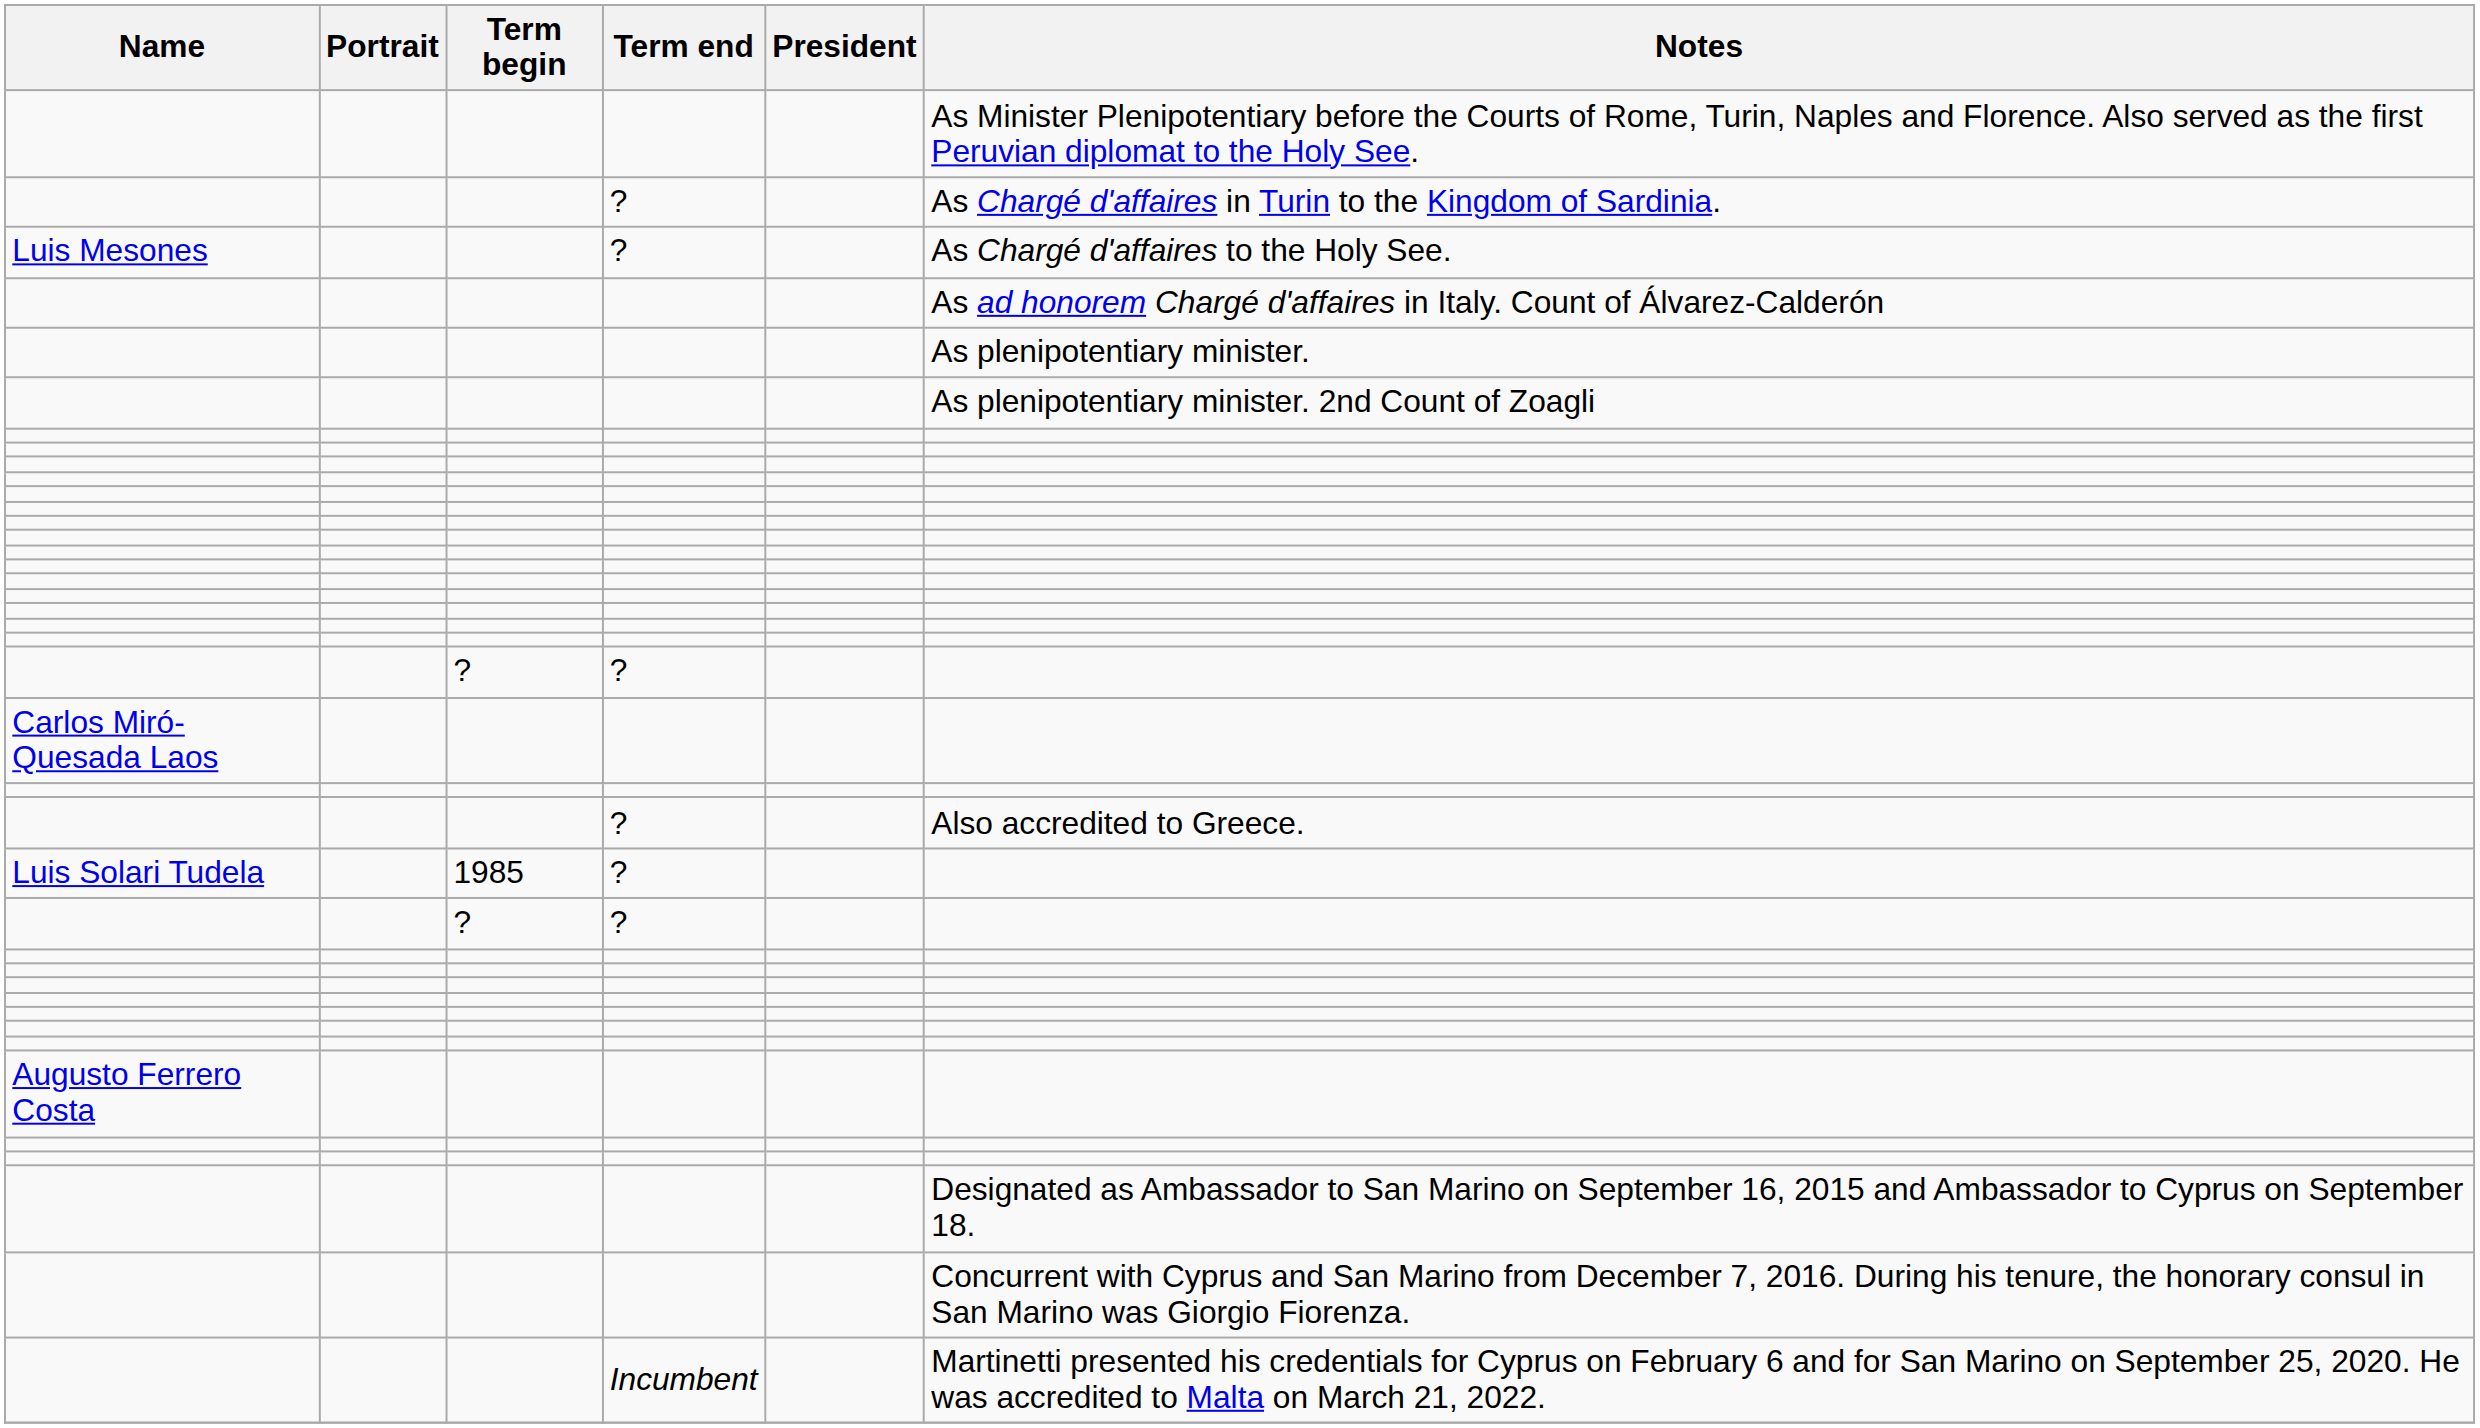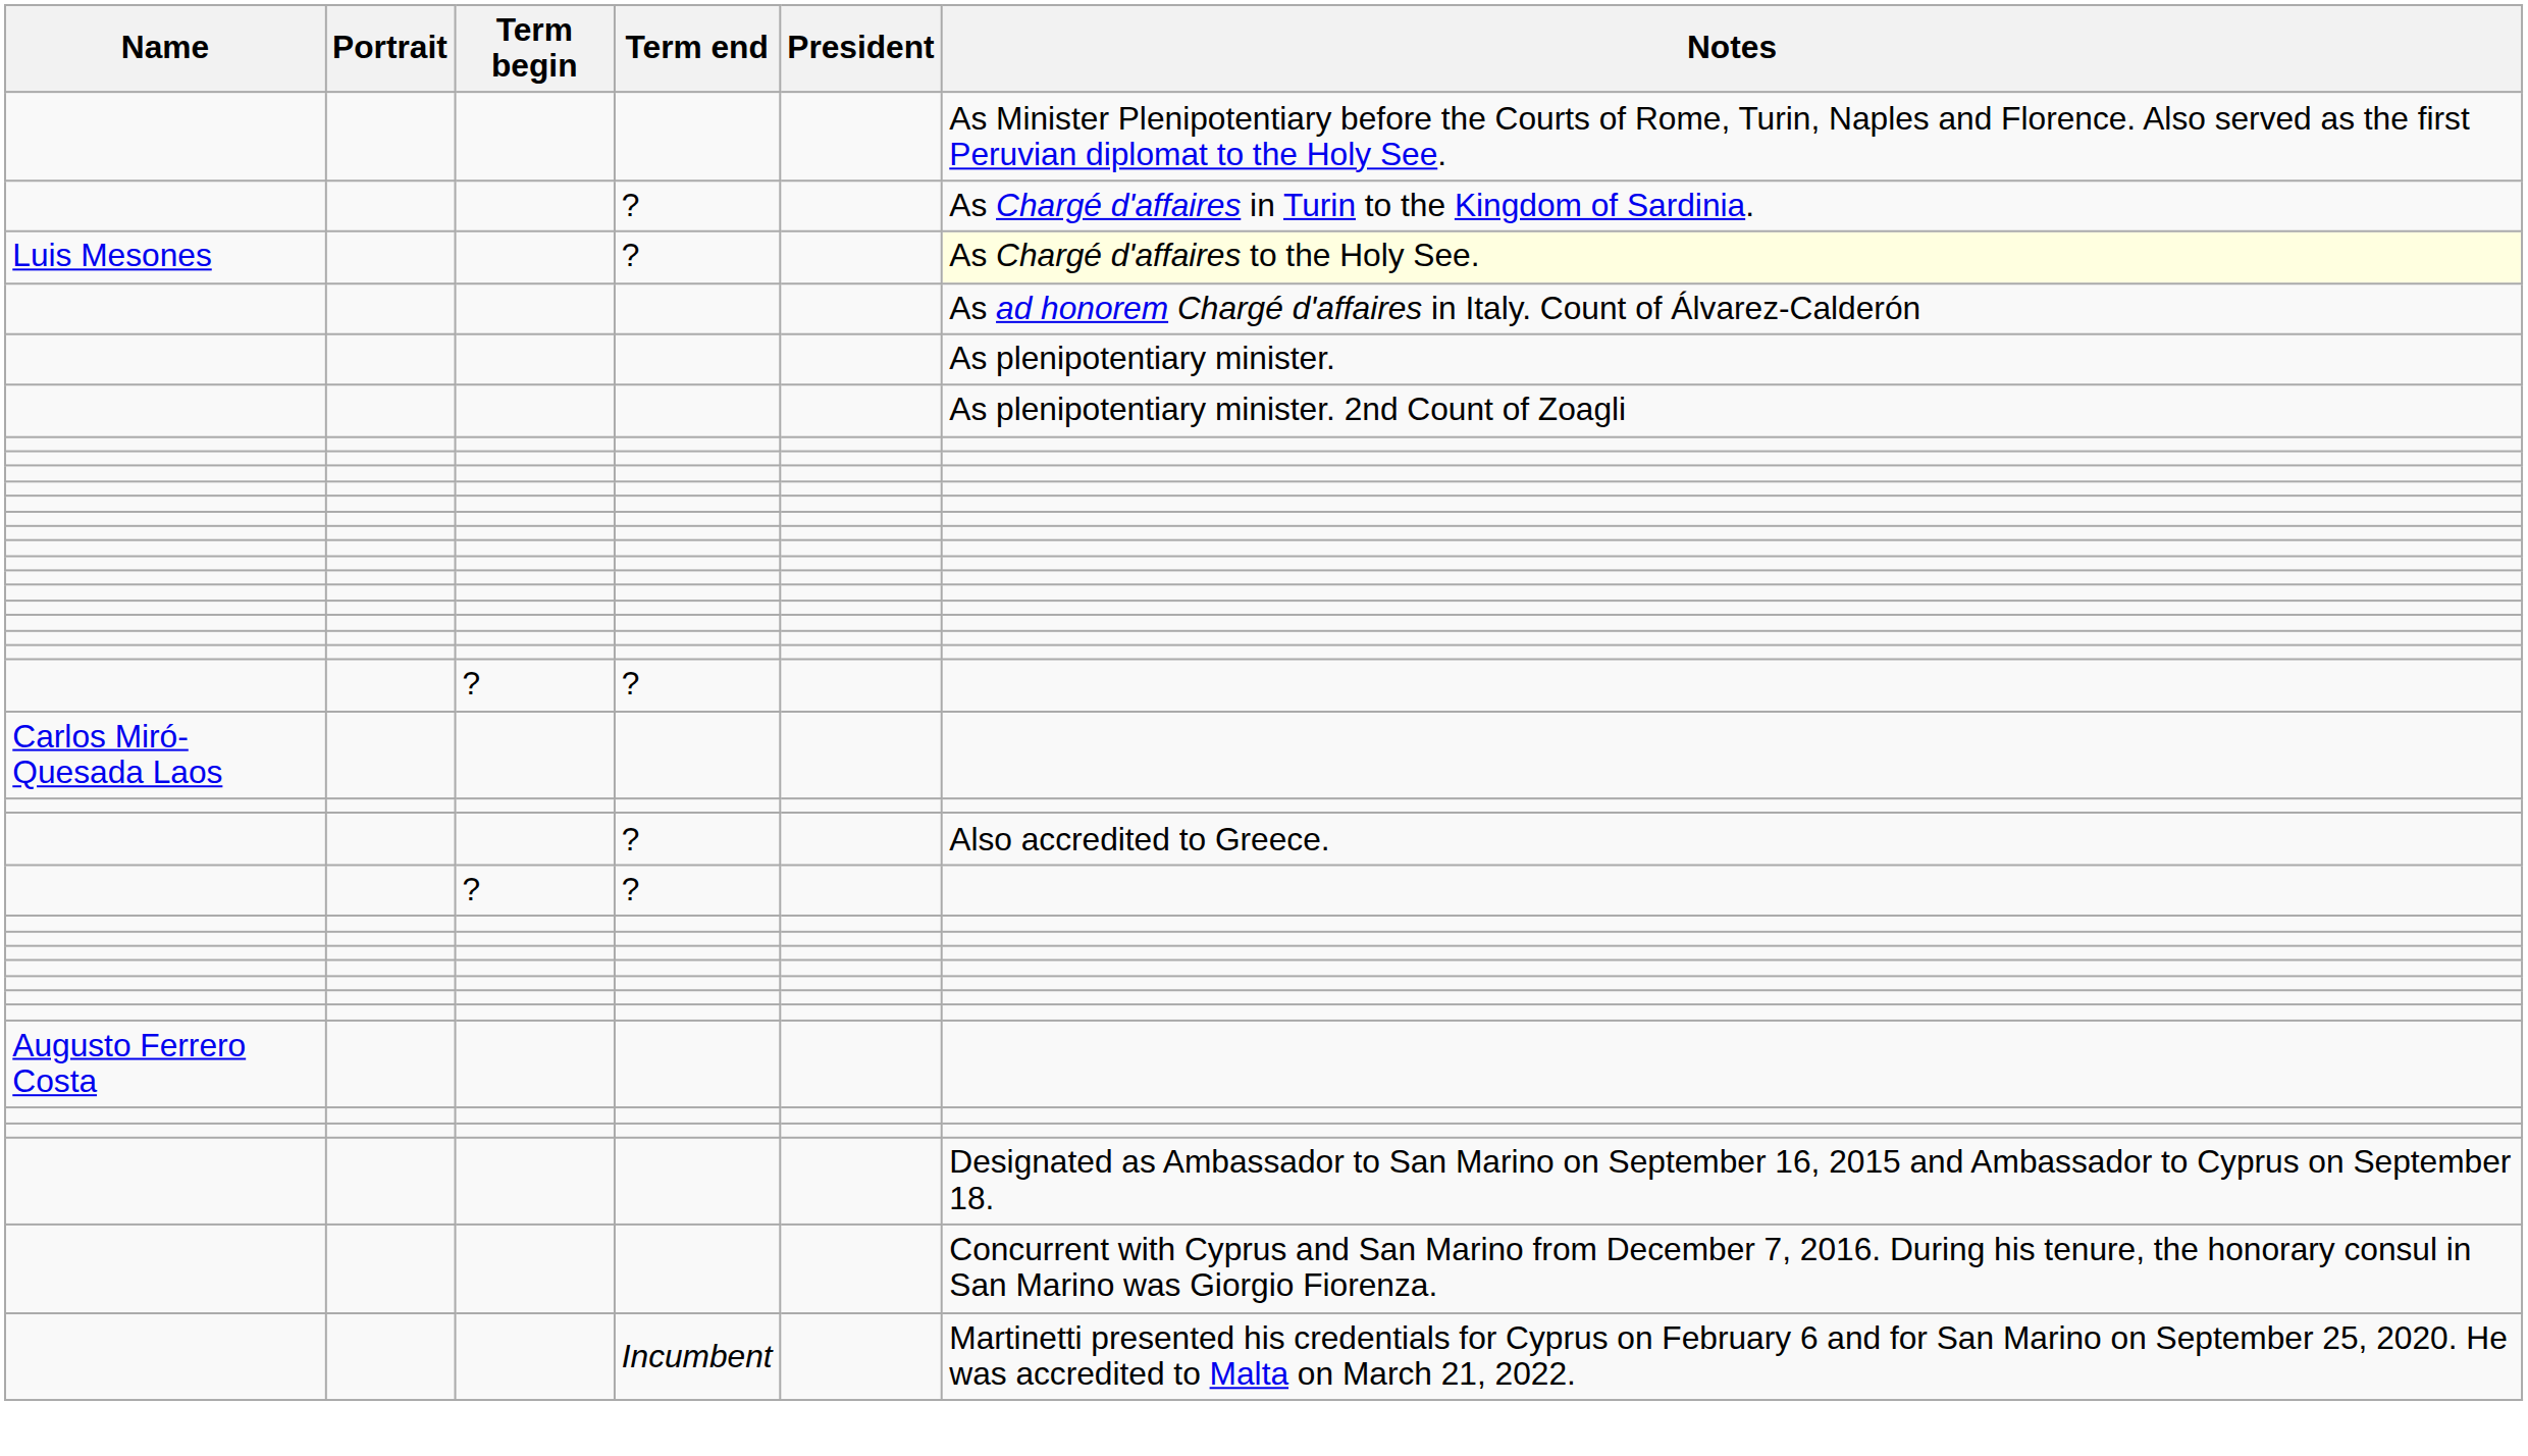Luis Mesones | Notes: no background -> lightyellow background
- row: Luis Solari Tudela | 1985 | ?
